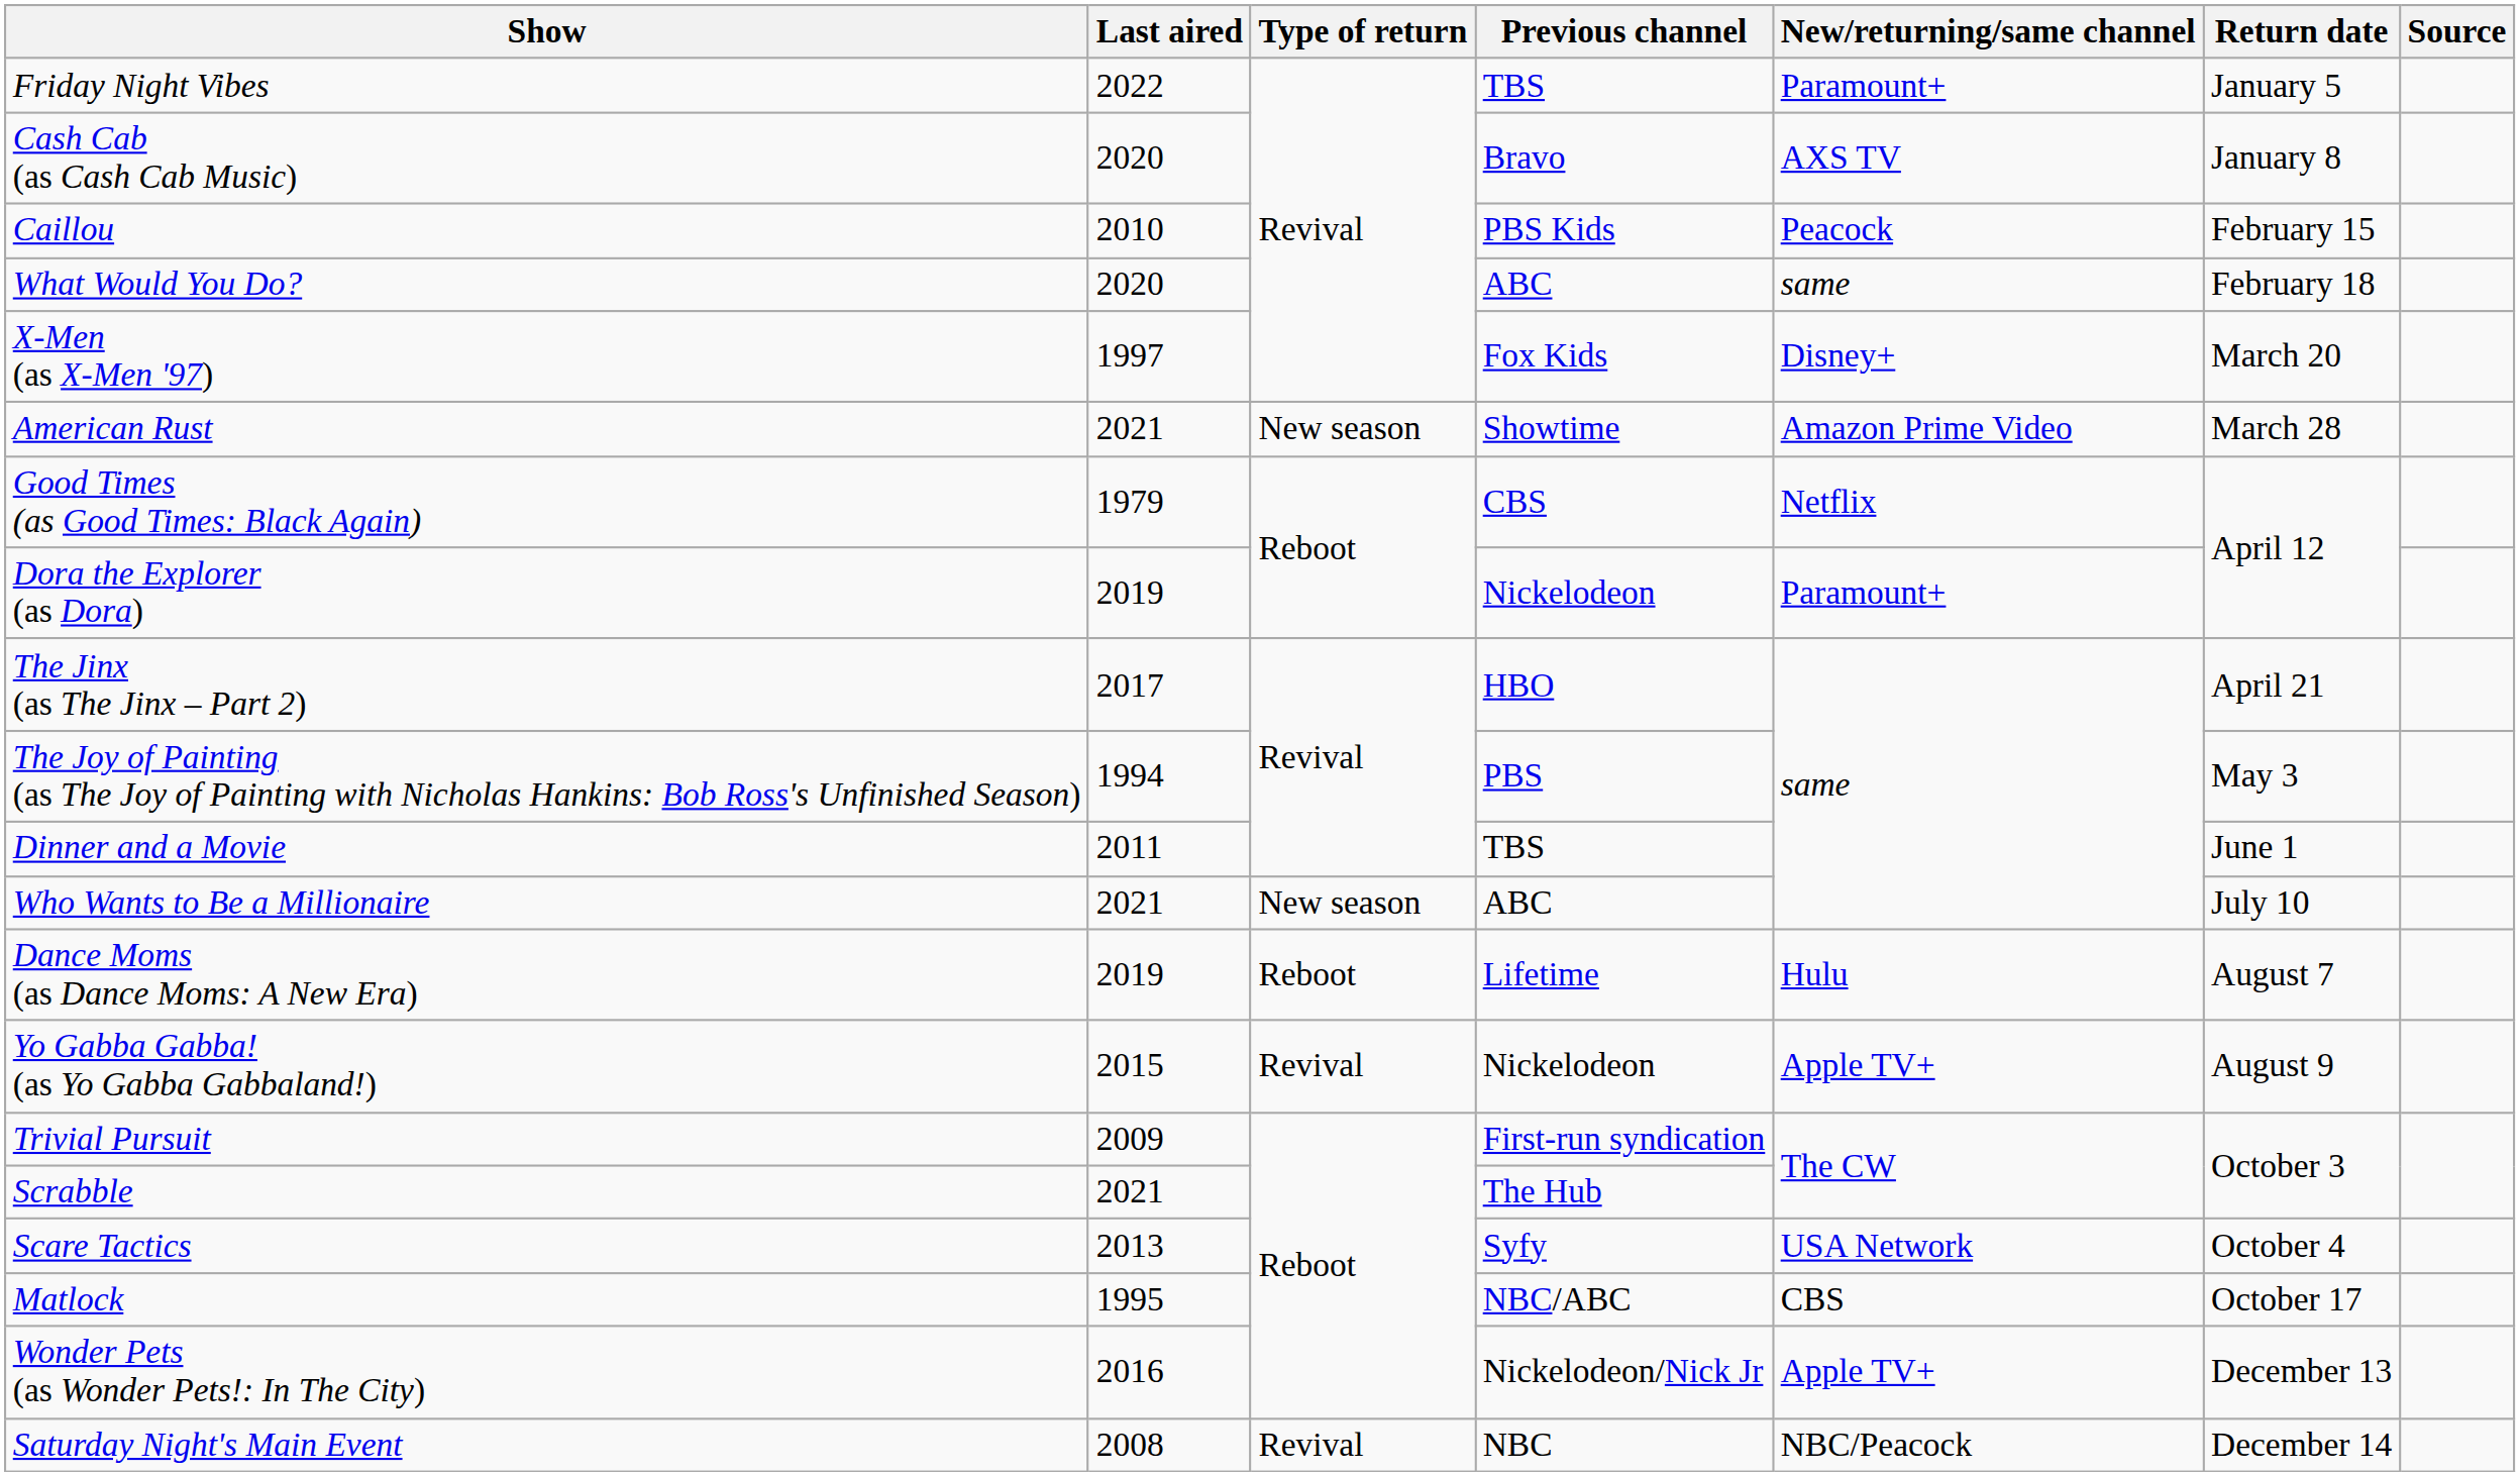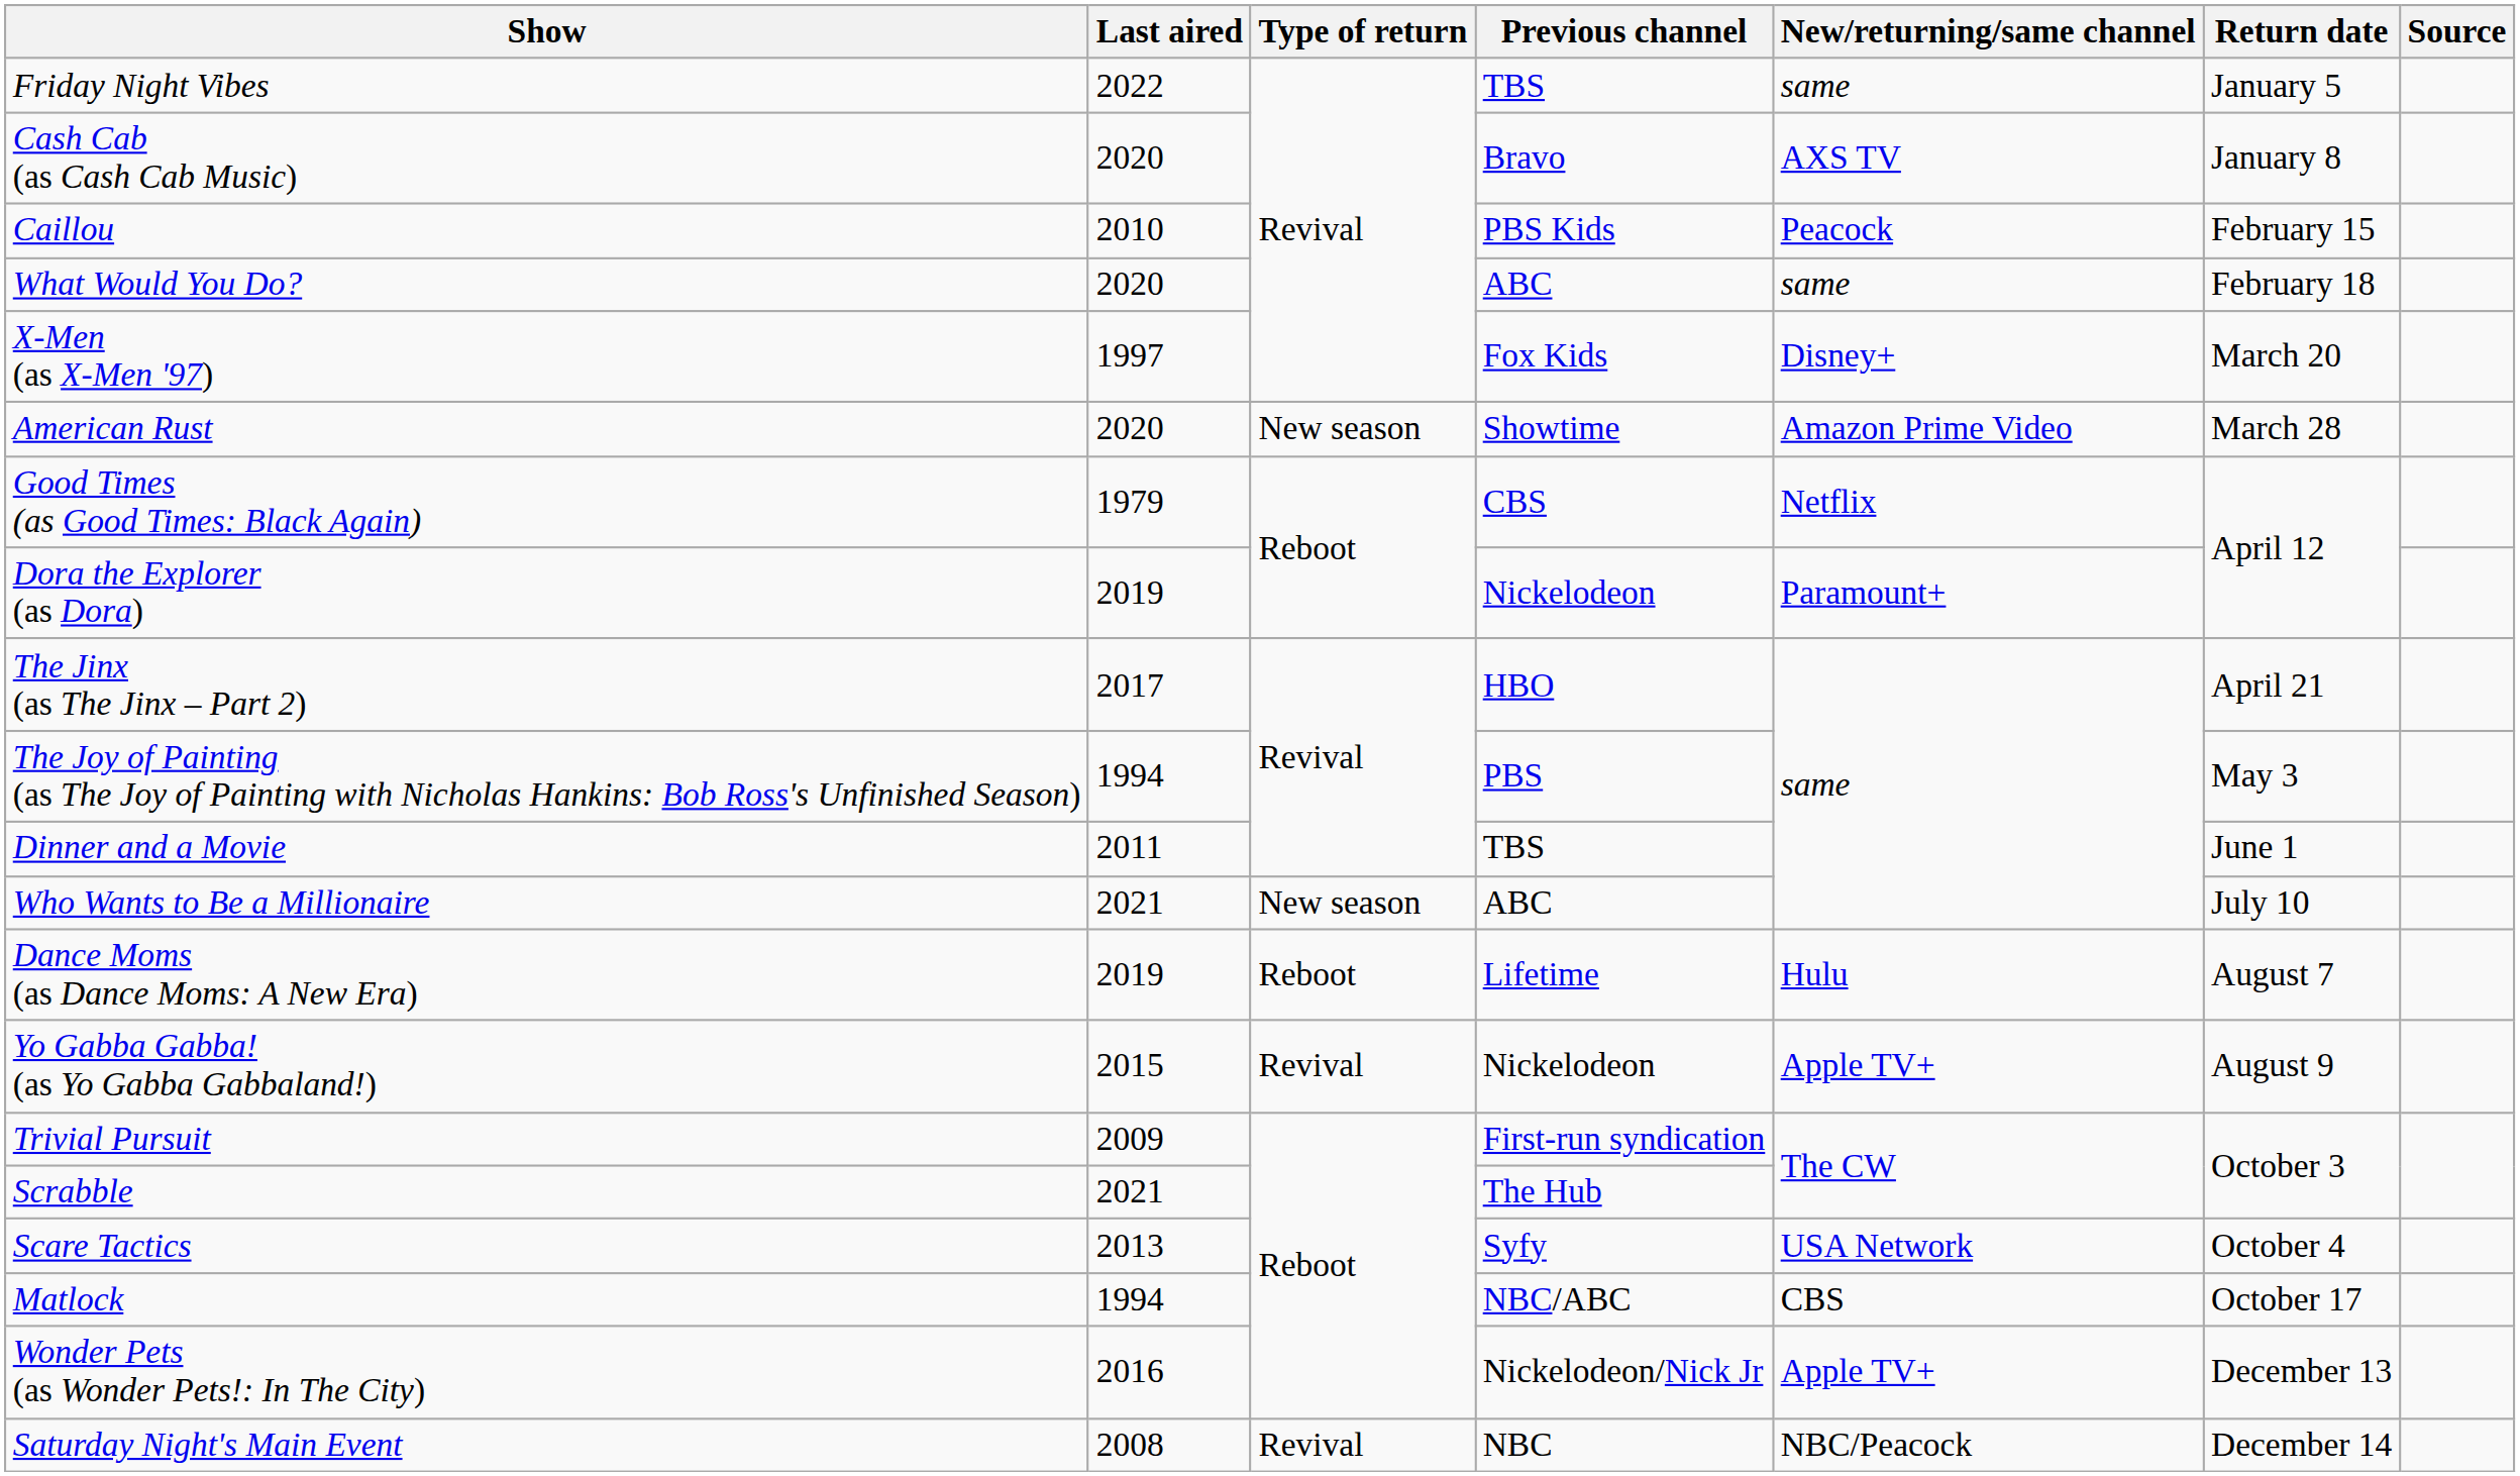Friday Night Vibes | New/returning/same channel: Paramount+ -> same
American Rust | Last aired: 2021 -> 2020
Matlock | Last aired: 1995 -> 1994
